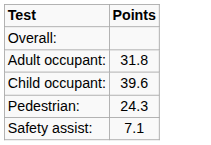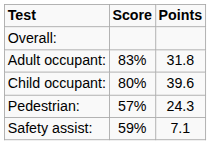+ column: Score | 83% | 80% | 57% | 59%
